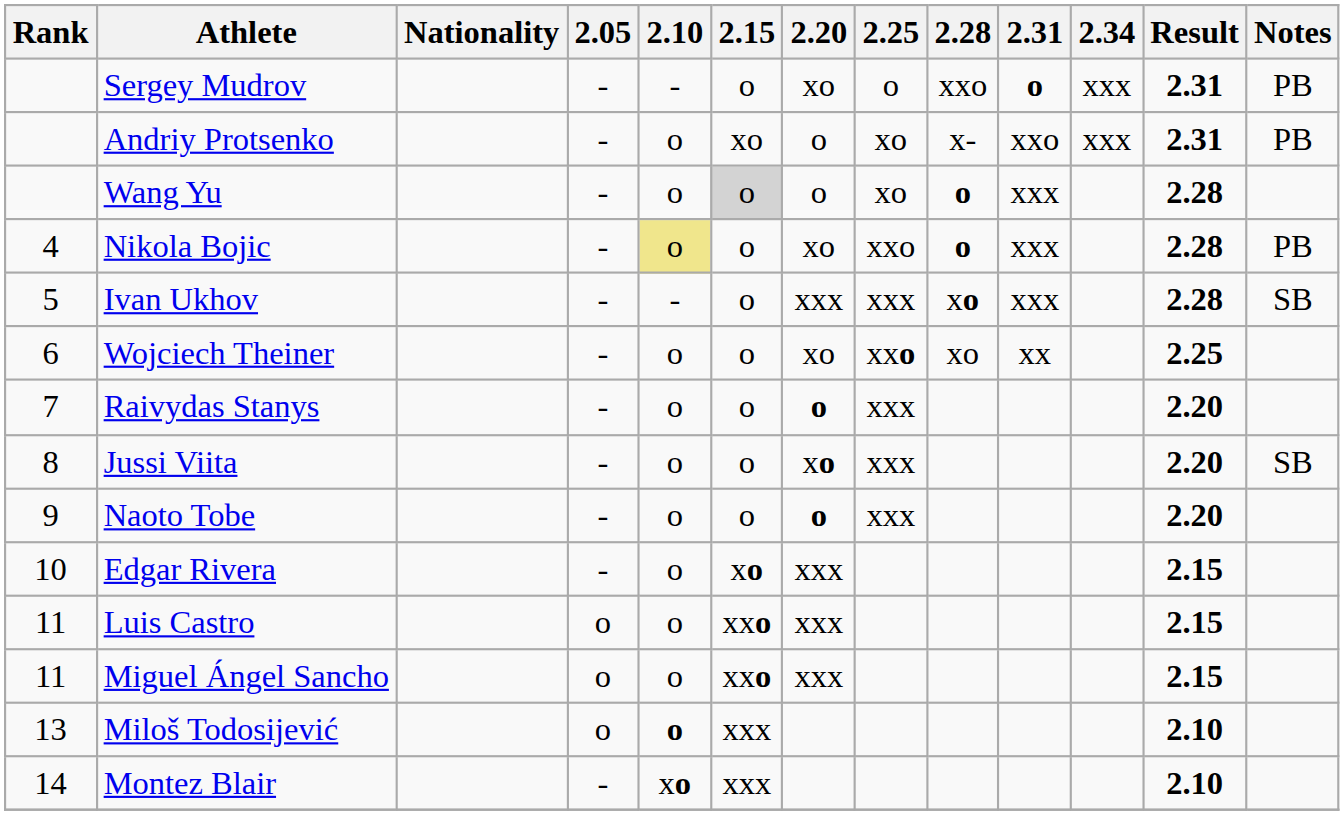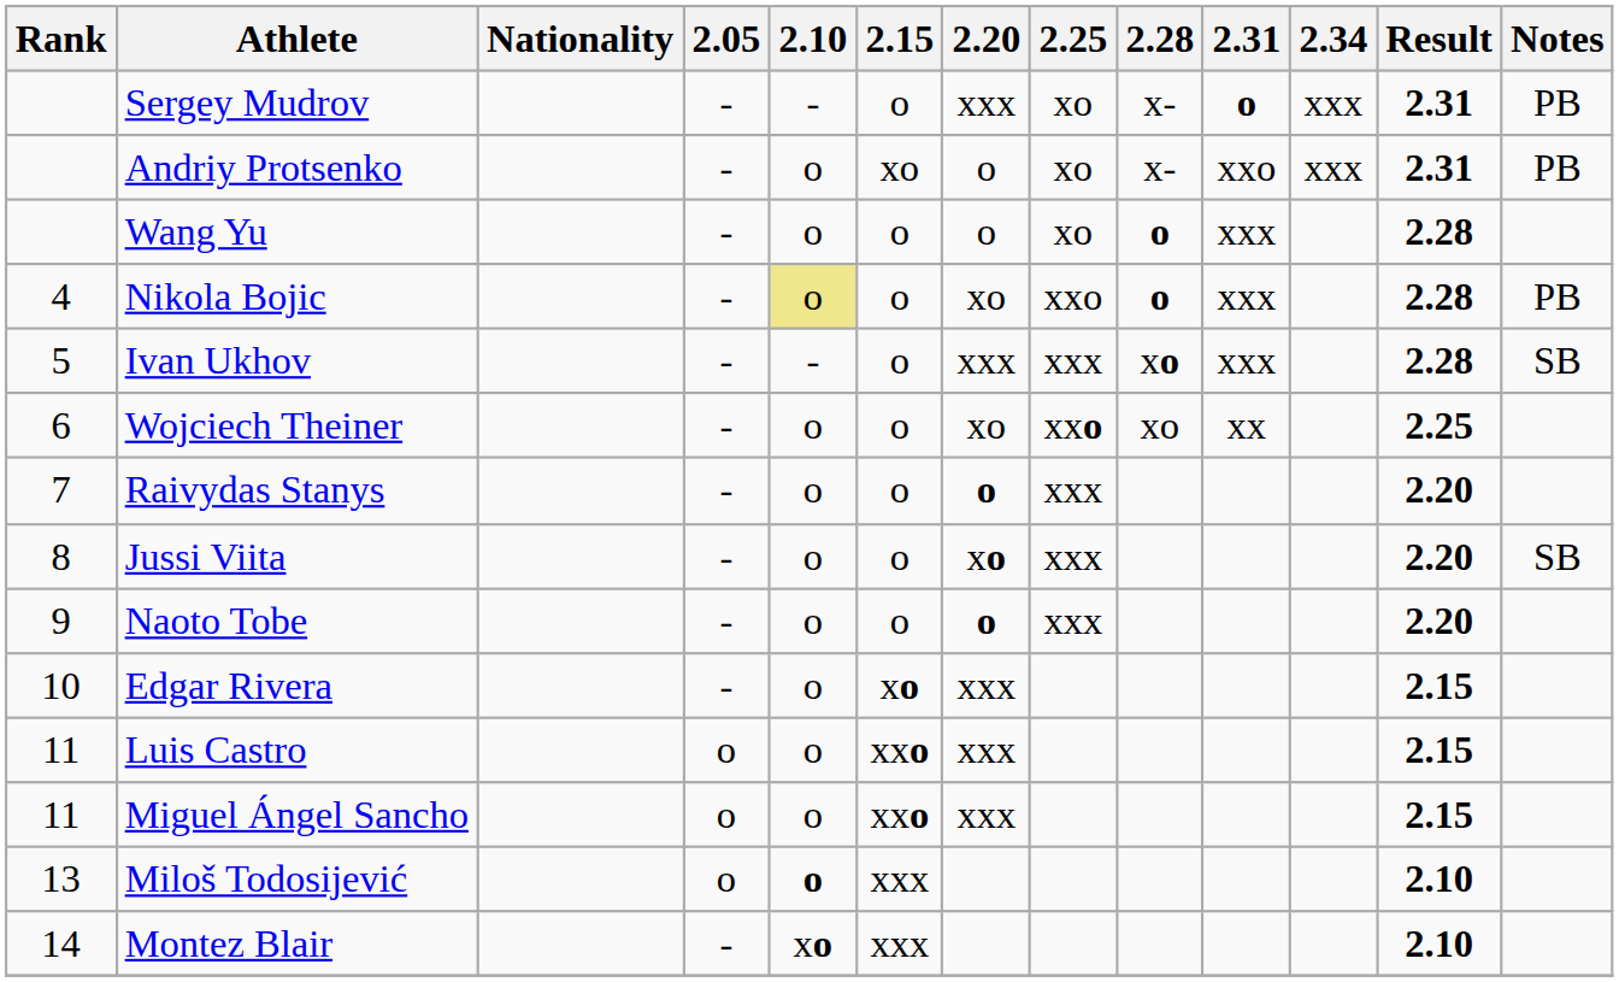Sergey Mudrov | 2.20: xo -> xxx
Sergey Mudrov | 2.25: o -> xo
Sergey Mudrov | 2.28: xxo -> x-
Wang Yu | 2.15: lightgrey background -> no background
